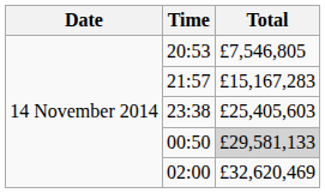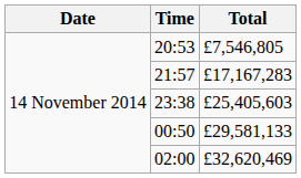21:57 | Total: £15,167,283 -> £17,167,283
00:50 | Total: lightgrey background -> no background
